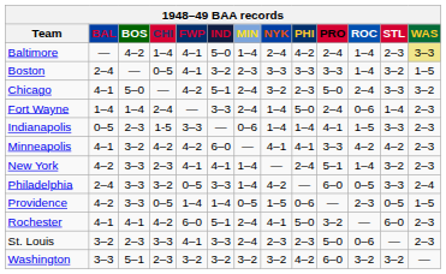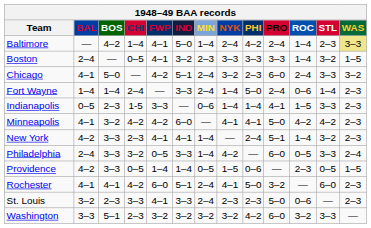Chicago | PRO: 5–0 -> 6–0
Minneapolis | PRO: 3–3 -> 5–0
Washington | STL: 3–2 -> 3–3
